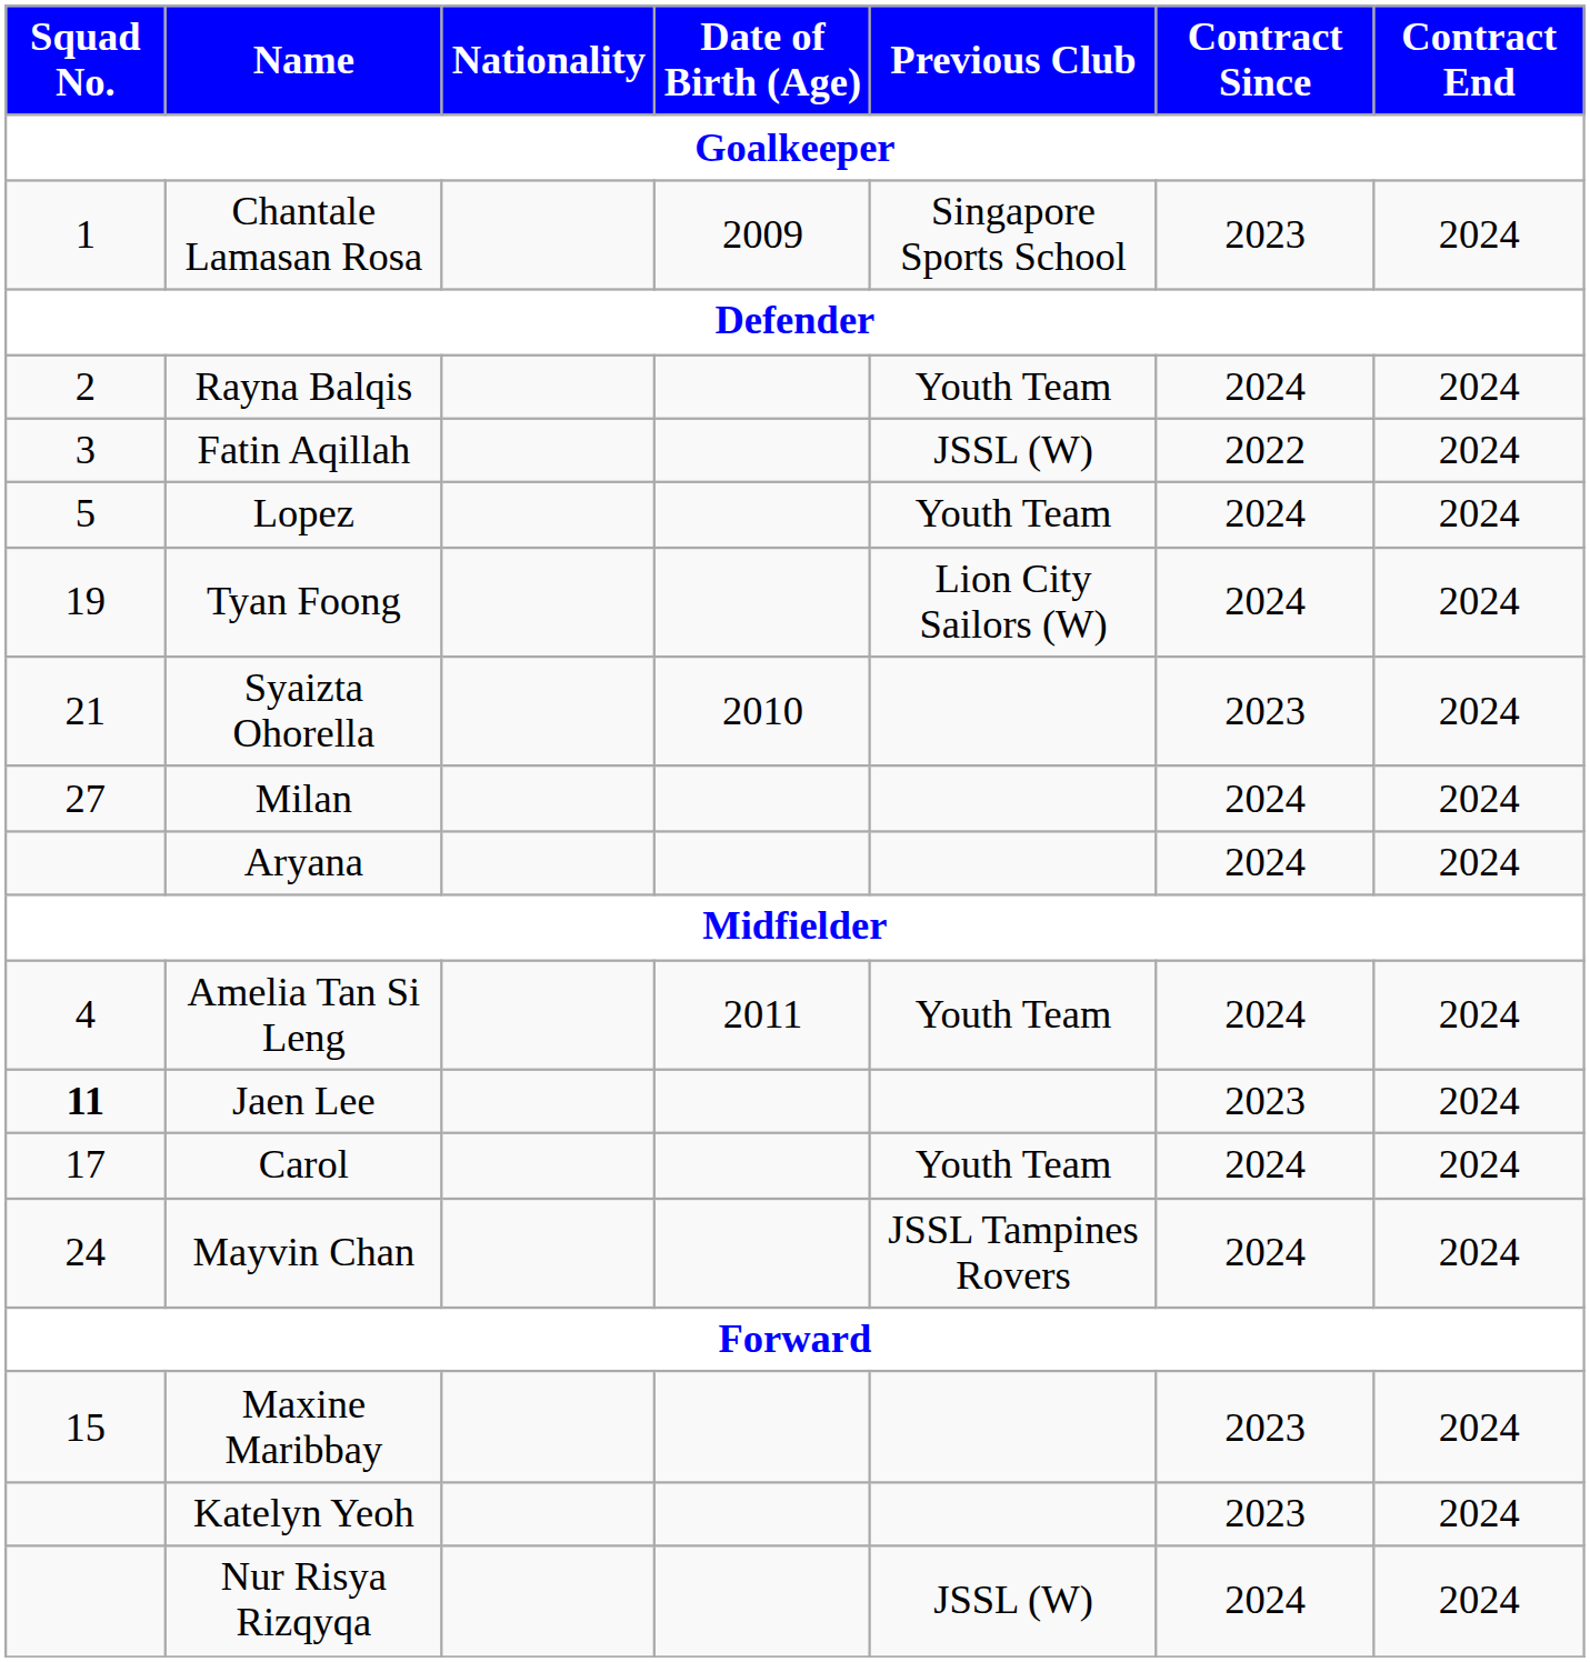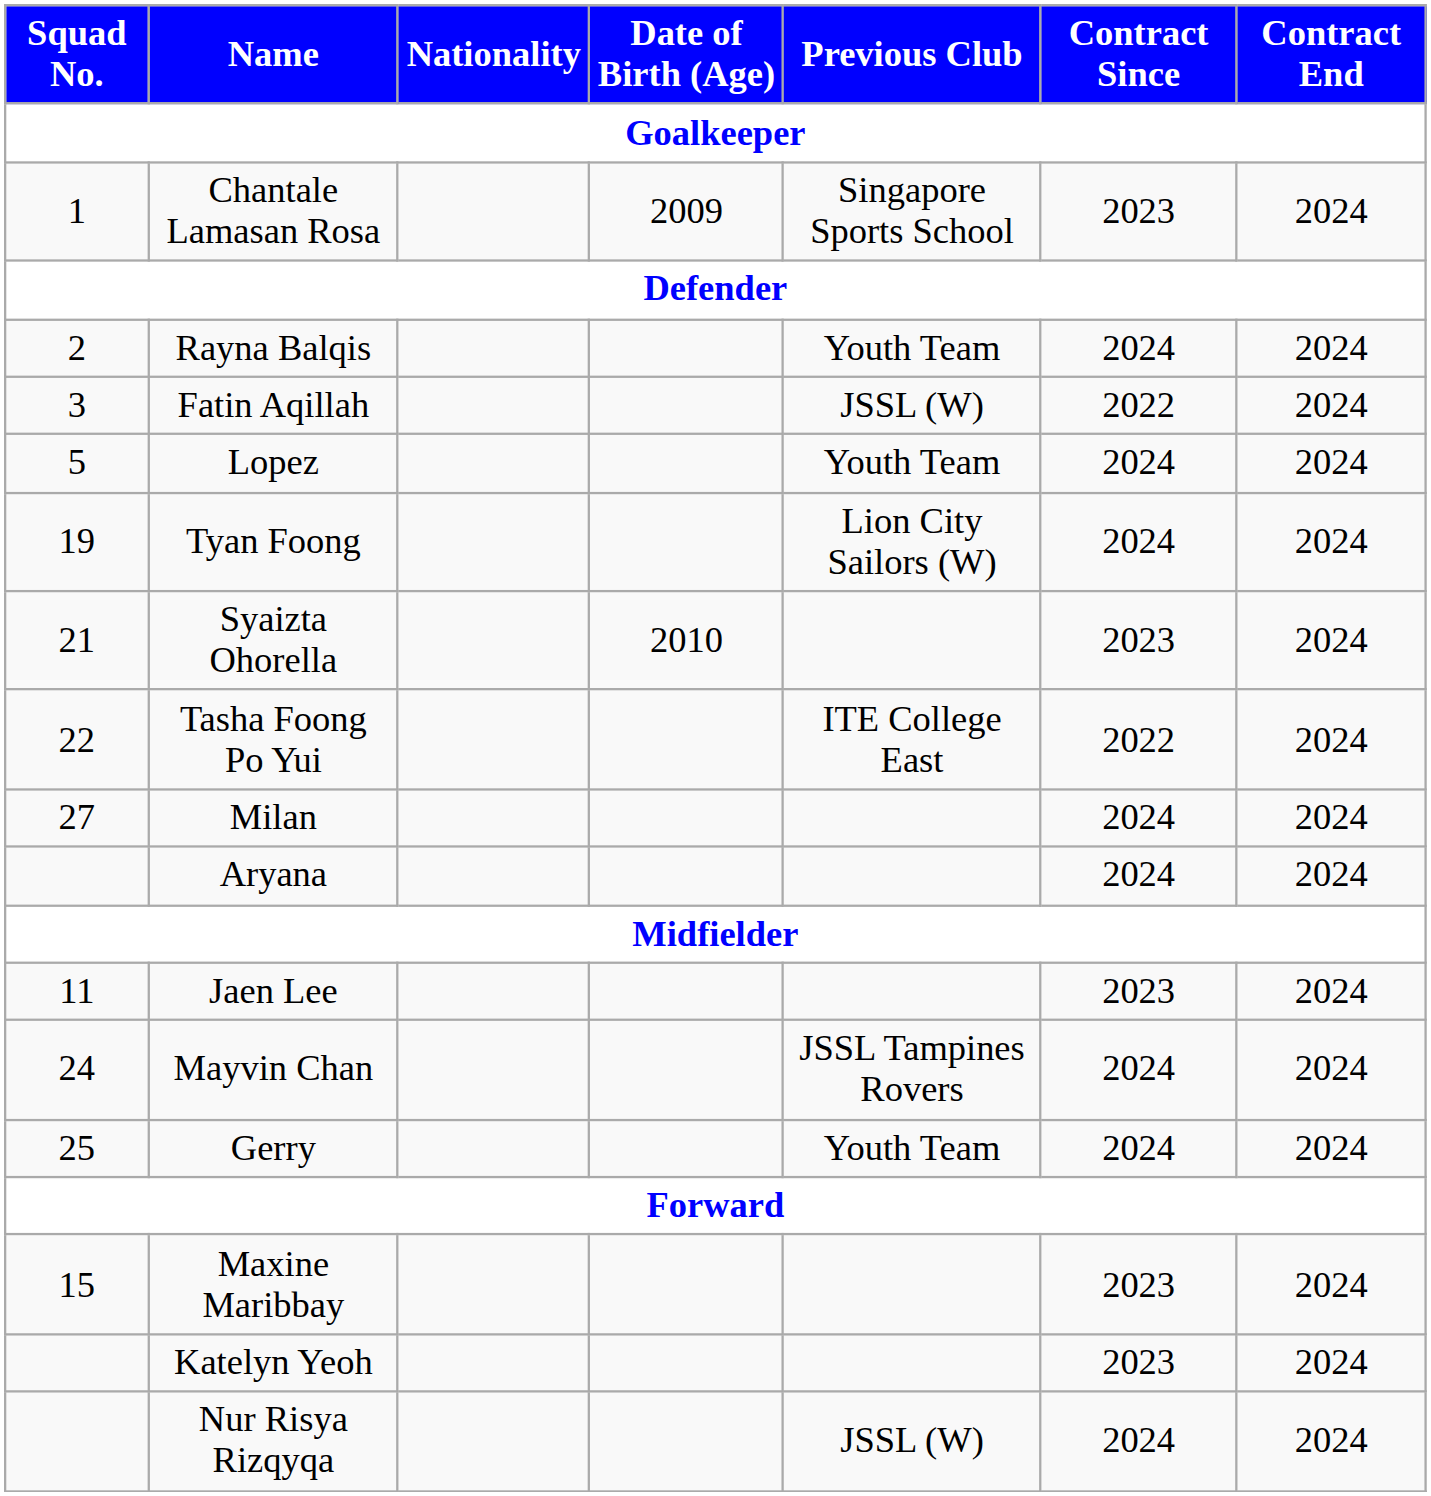+ row: 22 | Tasha Foong Po Yui | ITE College East | 2022 | 2024
- row: 4 | Amelia Tan Si Leng | 2011 | Youth Team | 2024 | 2024
Jaen Lee | Squad No.: bold -> normal
- row: 17 | Carol | Youth Team | 2024 | 2024
+ row: 25 | Gerry | Youth Team | 2024 | 2024
